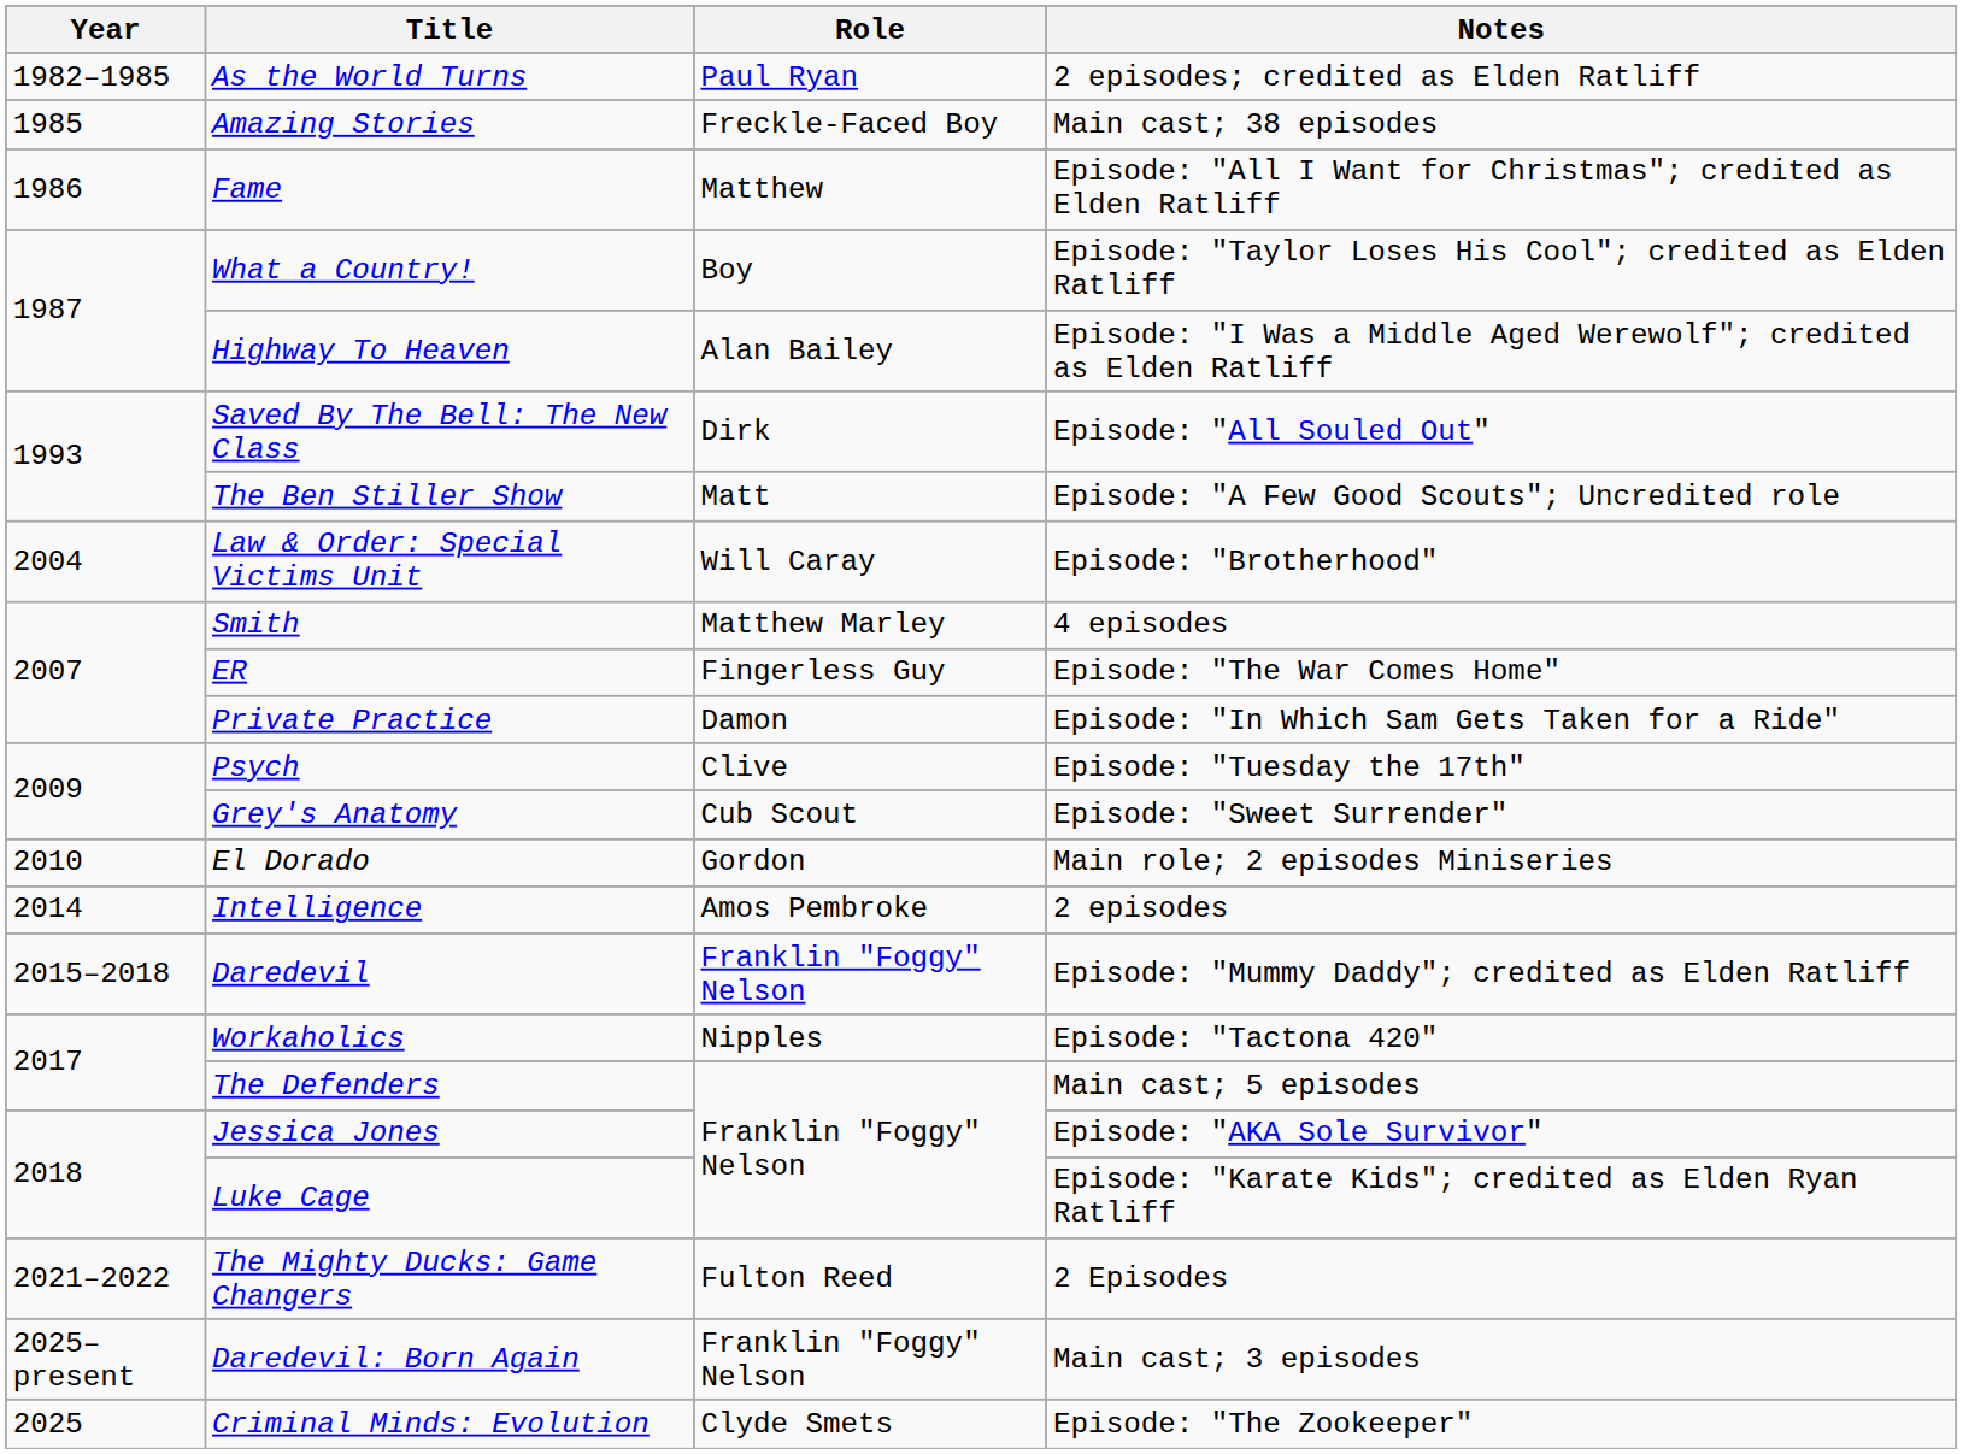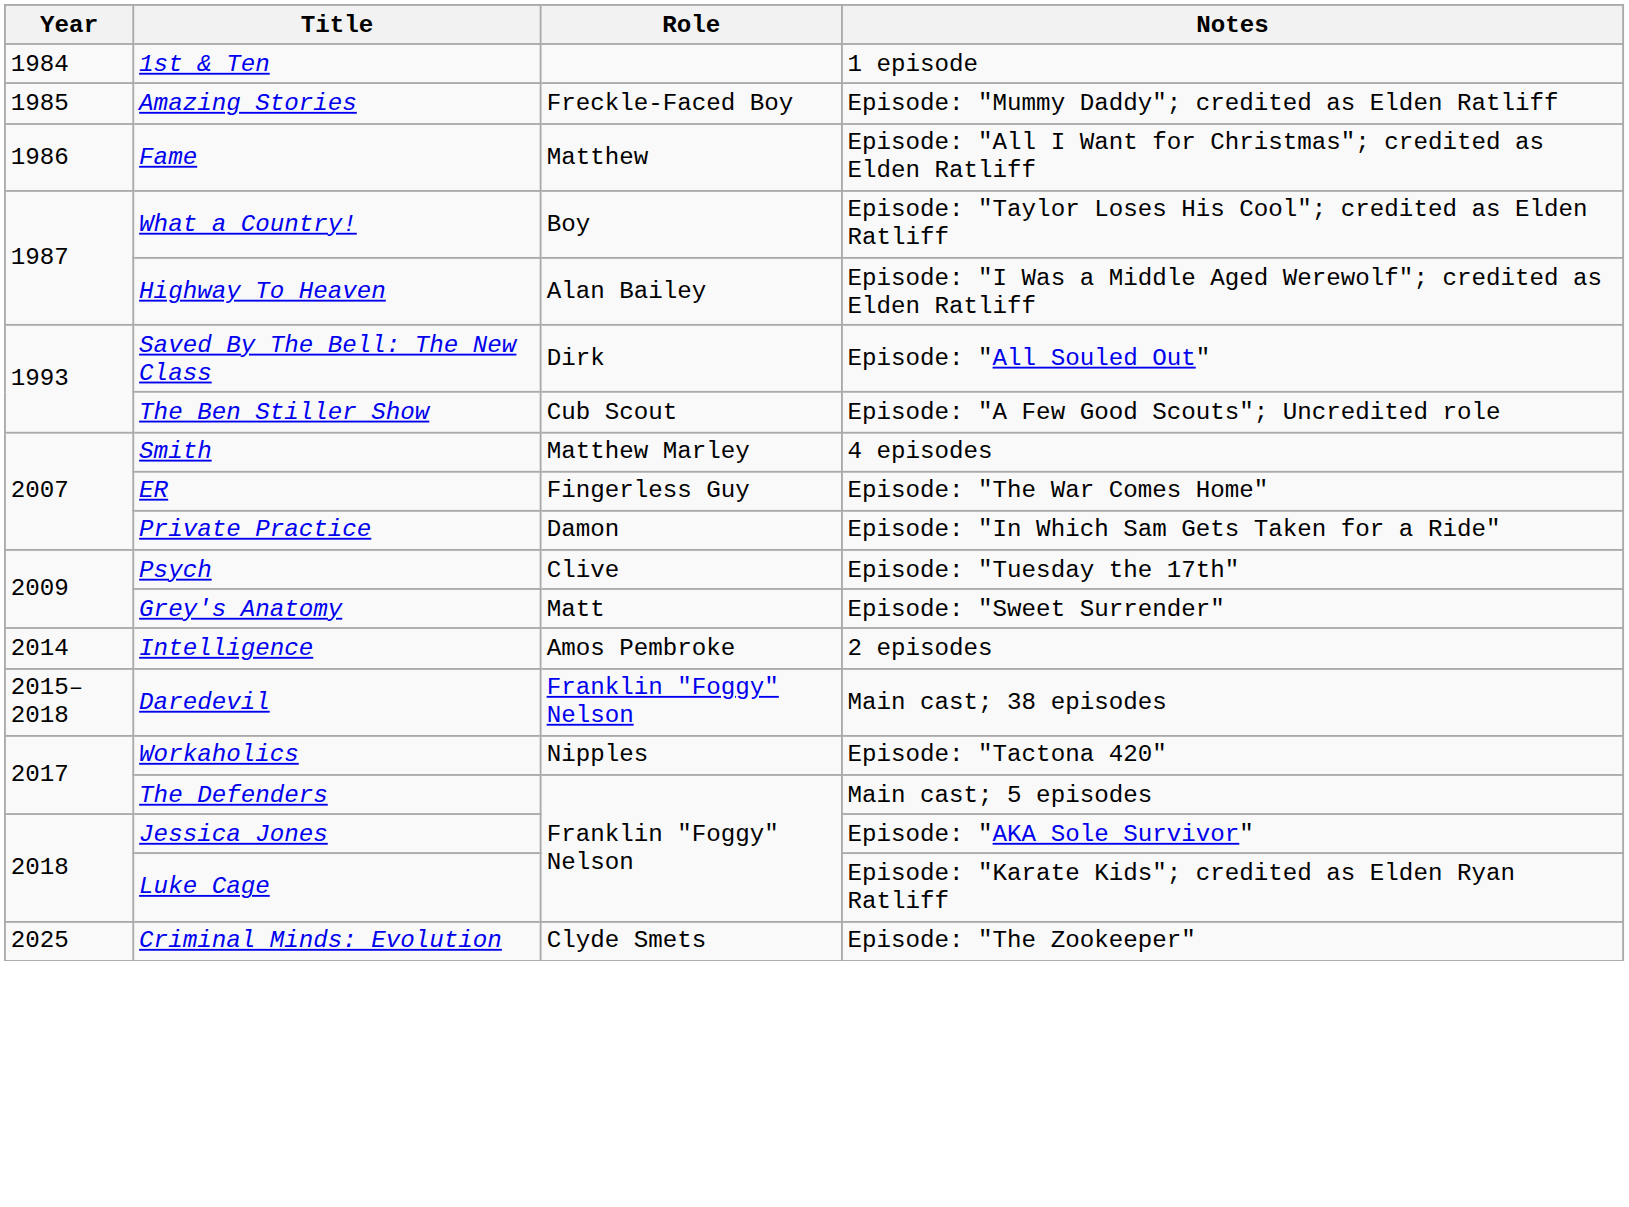- row: 1982–1985 | As the World Turns | Paul Ryan | 2 episodes; credited as Elden Ratliff
+ row: 1984 | 1st & Ten | 1 episode
Amazing Stories | Notes: Main cast; 38 episodes -> Episode: "Mummy Daddy"; credited as Elden Ratliff
The Ben Stiller Show | Role: Matt -> Cub Scout
- row: 2004 | Law & Order: Special Victims Unit | Will Caray | Episode: "Brotherhood"
Grey's Anatomy | Role: Cub Scout -> Matt
- row: 2010 | El Dorado | Gordon | Main role; 2 episodes Miniseries
Daredevil | Notes: Episode: "Mummy Daddy"; credited as Elden Ratliff -> Main cast; 38 episodes
- row: 2021–2022 | The Mighty Ducks: Game Changers | Fulton Reed | 2 Episodes
- row: 2025–present | Daredevil: Born Again | Franklin "Foggy" Nelson | Main cast; 3 episodes
